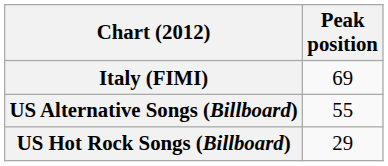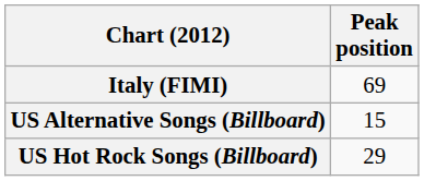US Alternative Songs (Billboard) | Peak position: 55 -> 15
